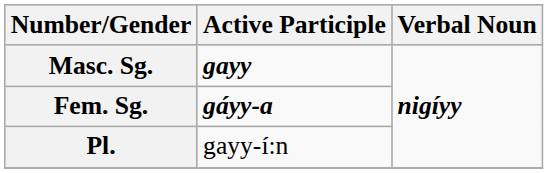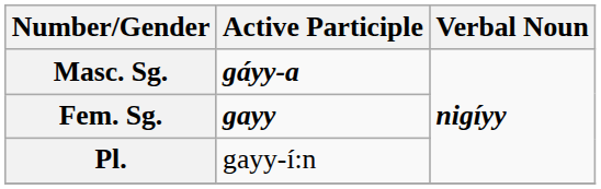Masc. Sg. | Active Participle: gayy -> gáyy-a
Fem. Sg. | Active Participle: gáyy-a -> gayy
